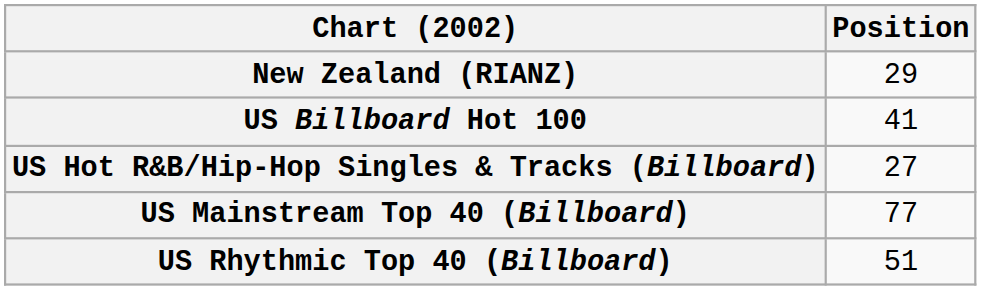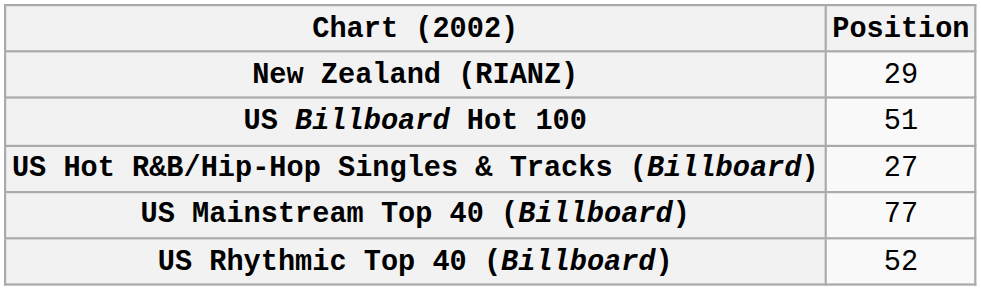US Billboard Hot 100 | Position: 41 -> 51
US Rhythmic Top 40 (Billboard) | Position: 51 -> 52
